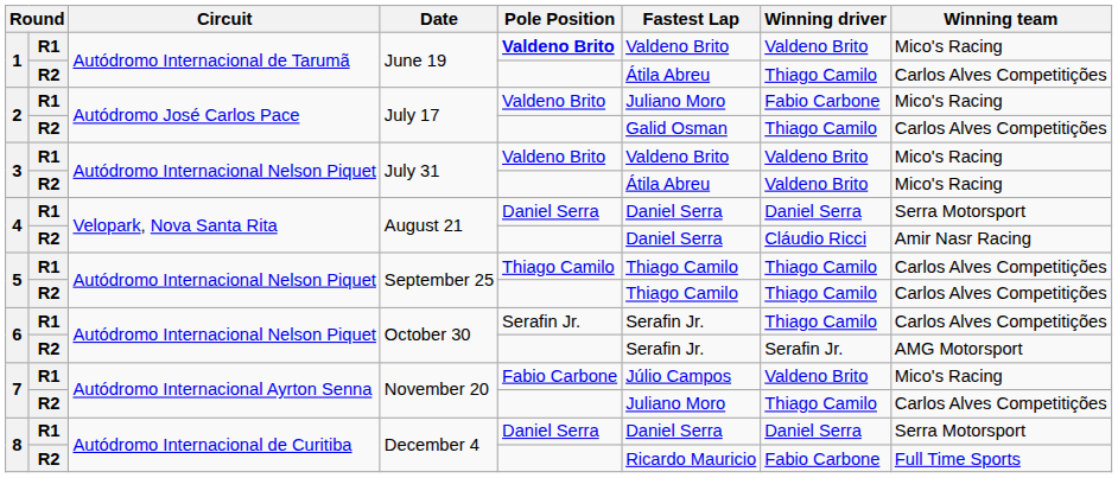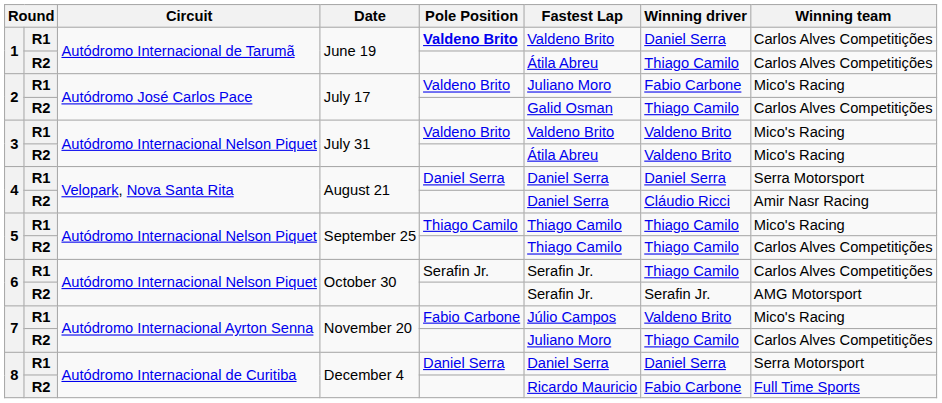1 / R1 | Winning driver: Valdeno Brito -> Daniel Serra
1 / R1 | Winning team: Mico's Racing -> Carlos Alves Competitições
5 / R1 | Winning team: Carlos Alves Competitições -> Mico's Racing
